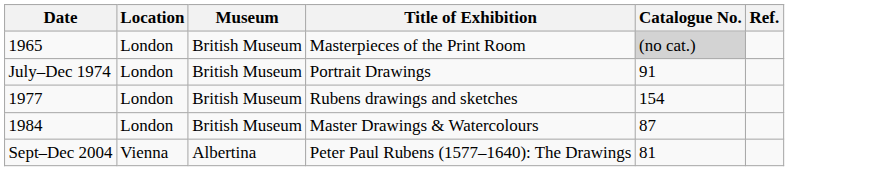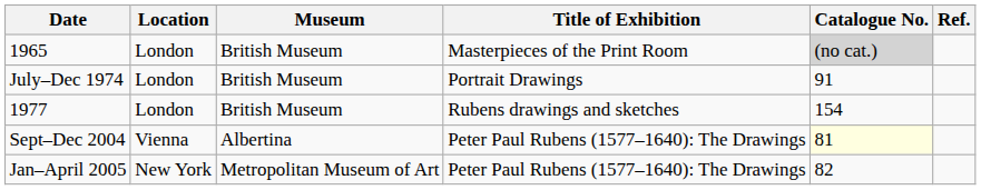- row: 1984 | London | British Museum | Master Drawings & Watercolours | 87
Sept–Dec 2004 | Catalogue No.: no background -> lightyellow background
+ row: Jan–April 2005 | New York | Metropolitan Museum of Art | Peter Paul Rubens (1577–1640): The Drawings | 82
